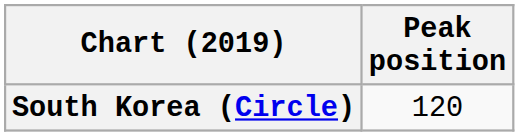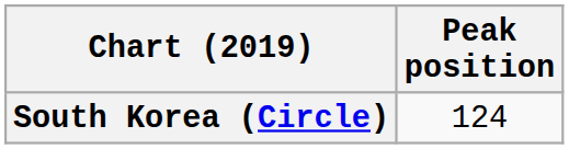South Korea (Circle) | Peak position: 120 -> 124
